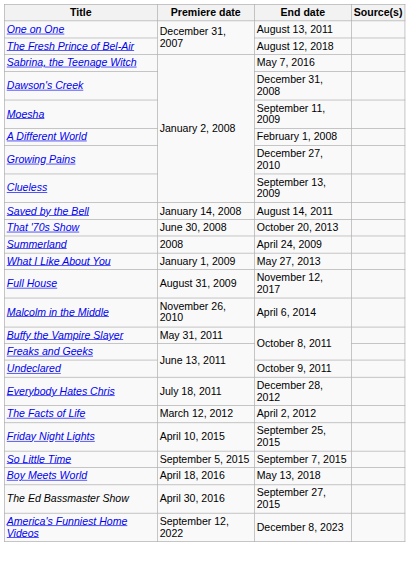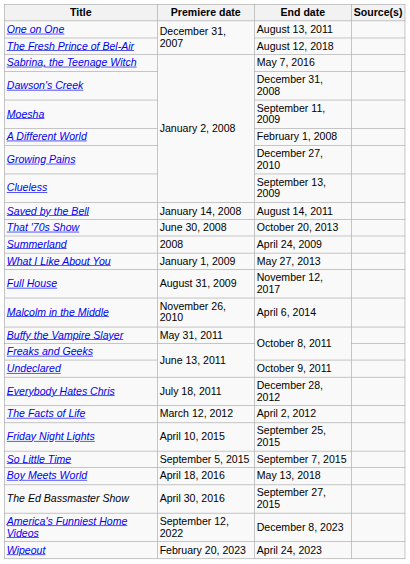+ row: Wipeout | February 20, 2023 | April 24, 2023
